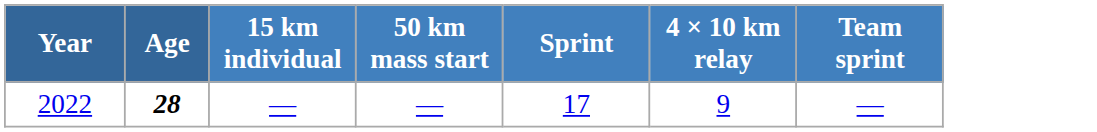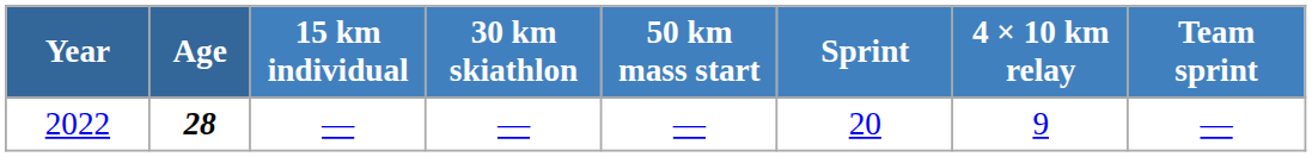+ column: 30 km skiathlon | —
2022 | Sprint: 17 -> 20
